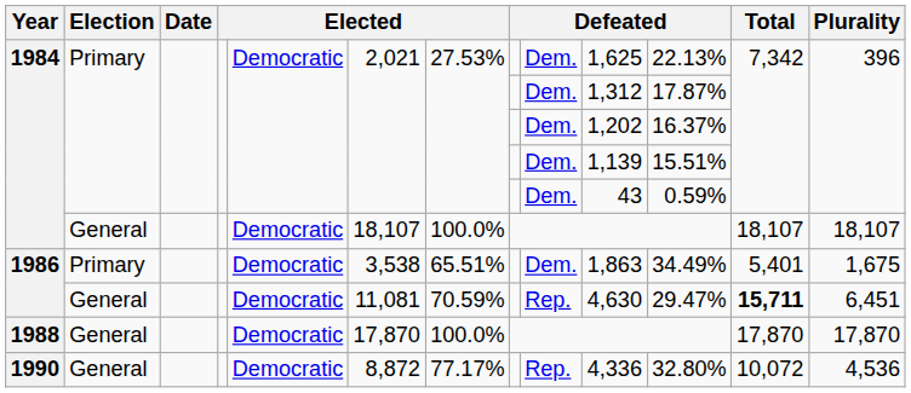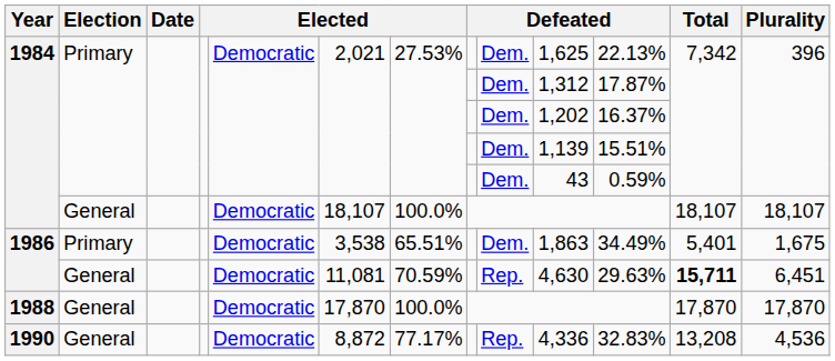1986 / General | column 11: 29.47% -> 29.63%
1990 | column 11: 32.80% -> 32.83%
1990 | Total: 10,072 -> 13,208
